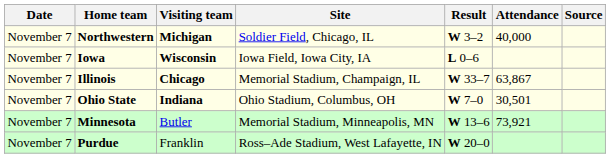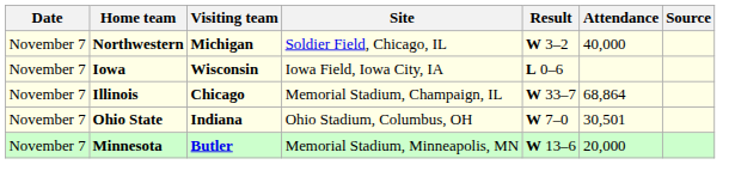Illinois | Attendance: 63,867 -> 68,864
Minnesota | Visiting team: normal -> bold
Minnesota | Attendance: 73,921 -> 20,000
- row: November 7 | Purdue | Franklin | Ross–Ade Stadium, West Lafayette, IN | W 20–0
